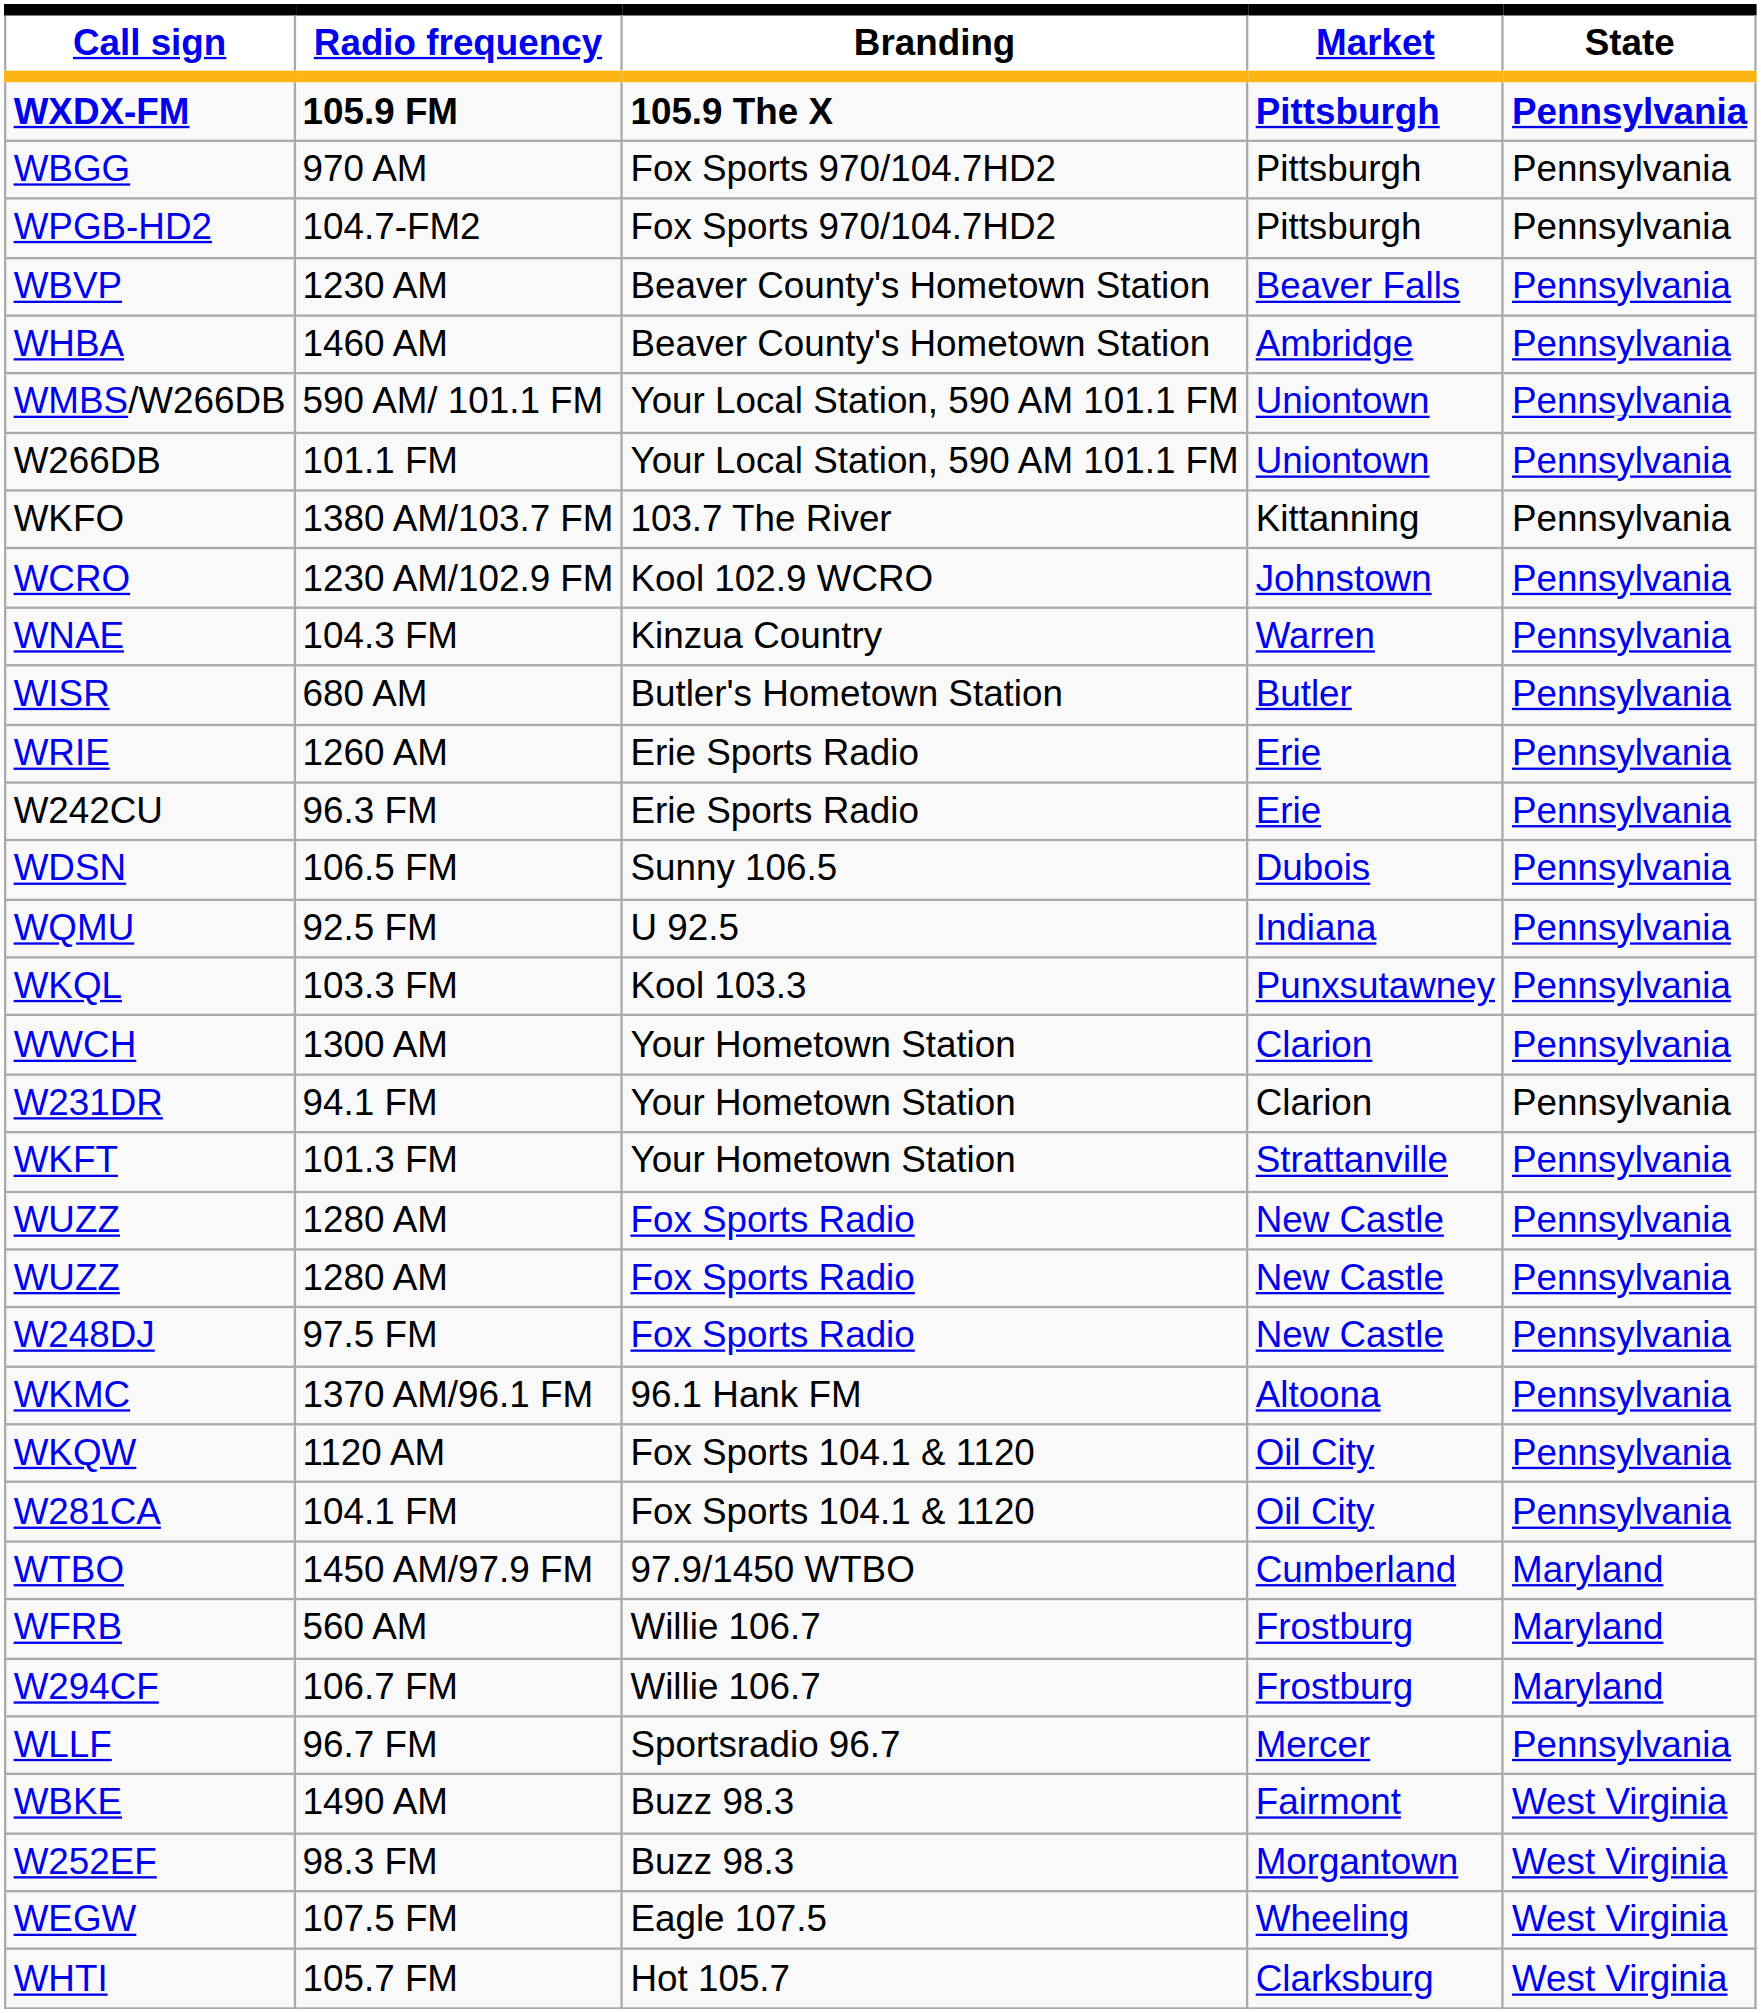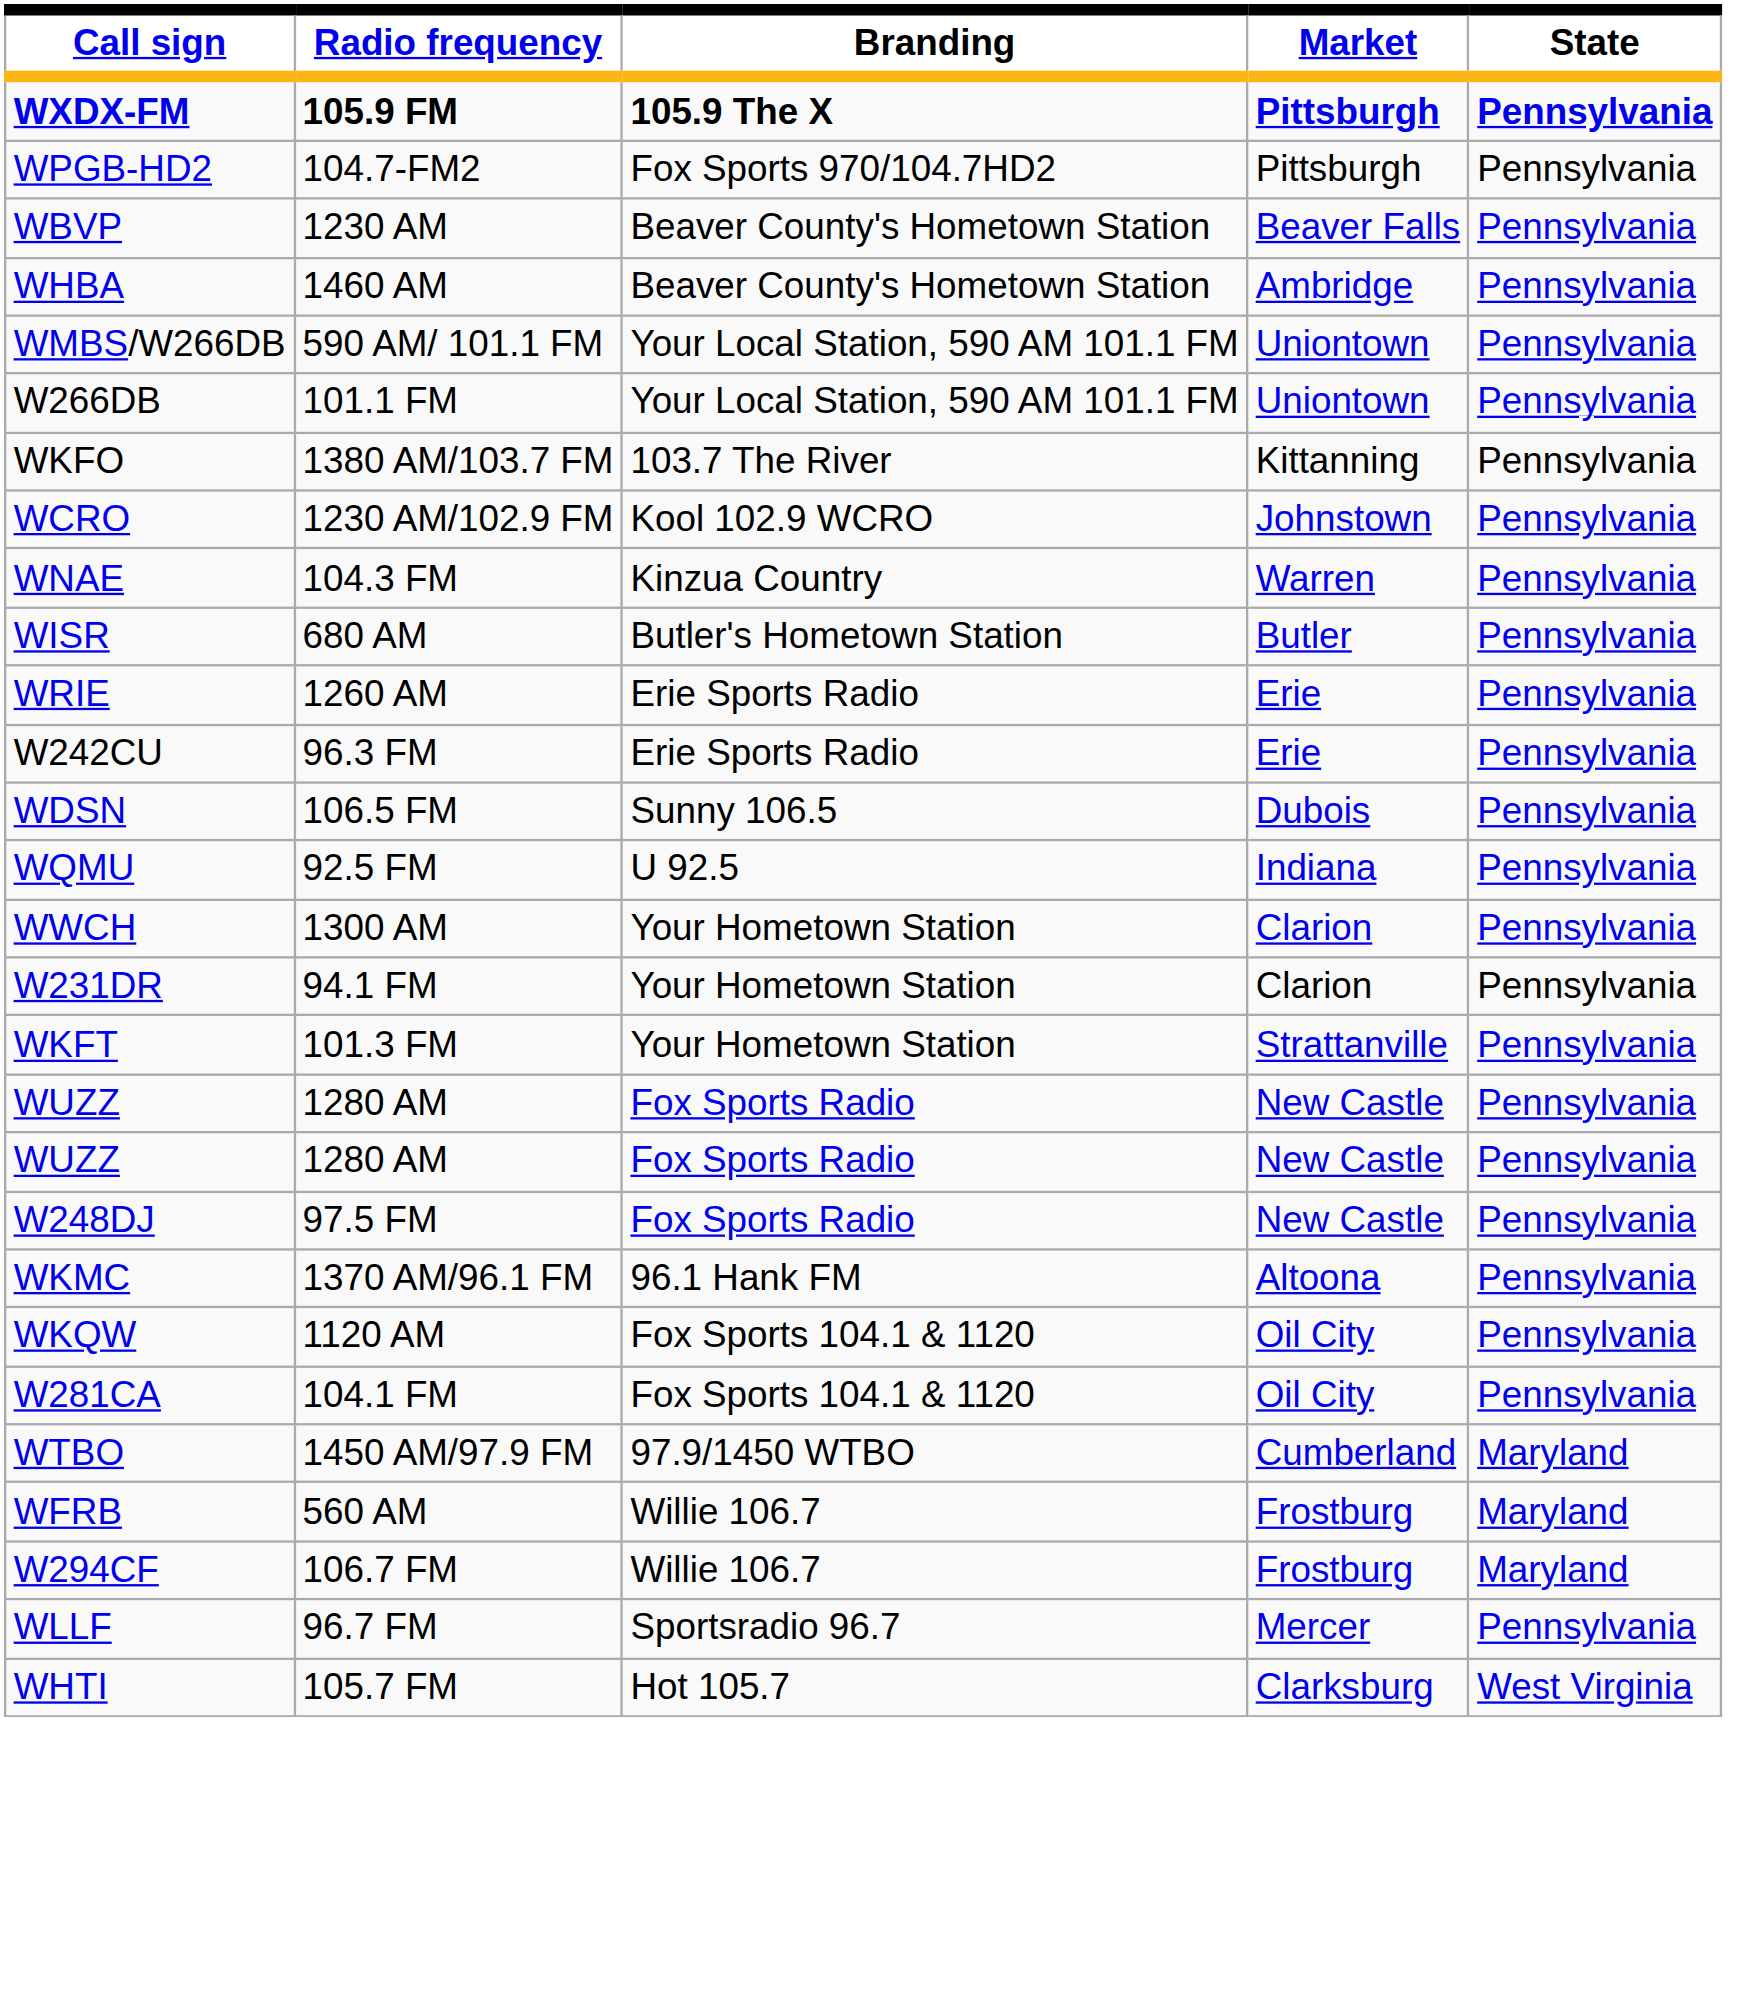- row: WBGG | 970 AM | Fox Sports 970/104.7HD2 | Pittsburgh | Pennsylvania
- row: WKQL | 103.3 FM | Kool 103.3 | Punxsutawney | Pennsylvania
- row: WBKE | 1490 AM | Buzz 98.3 | Fairmont | West Virginia
- row: W252EF | 98.3 FM | Buzz 98.3 | Morgantown | West Virginia
- row: WEGW | 107.5 FM | Eagle 107.5 | Wheeling | West Virginia
